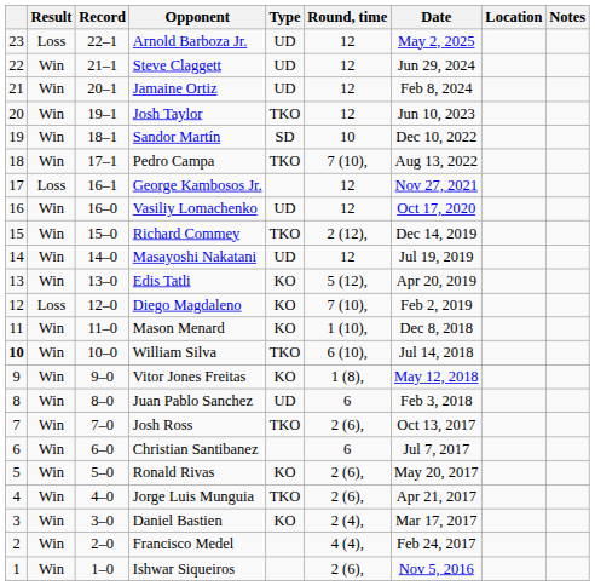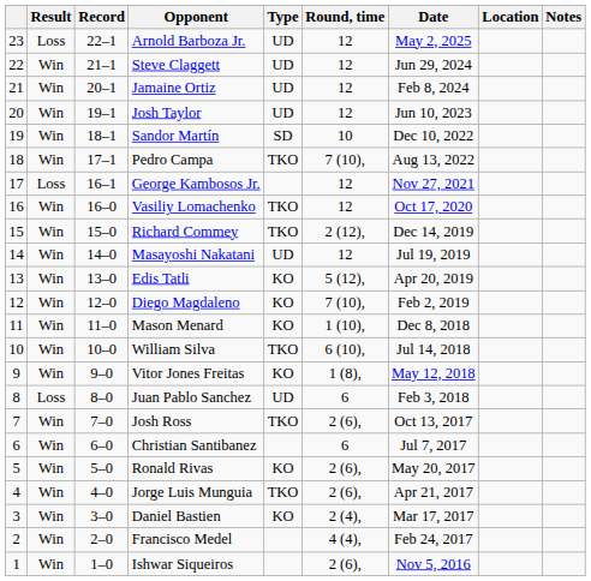Josh Taylor | Type: TKO -> UD
Vasiliy Lomachenko | Type: UD -> TKO
Diego Magdaleno | Result: Loss -> Win
William Silva | column 1: bold -> normal
Juan Pablo Sanchez | Result: Win -> Loss
